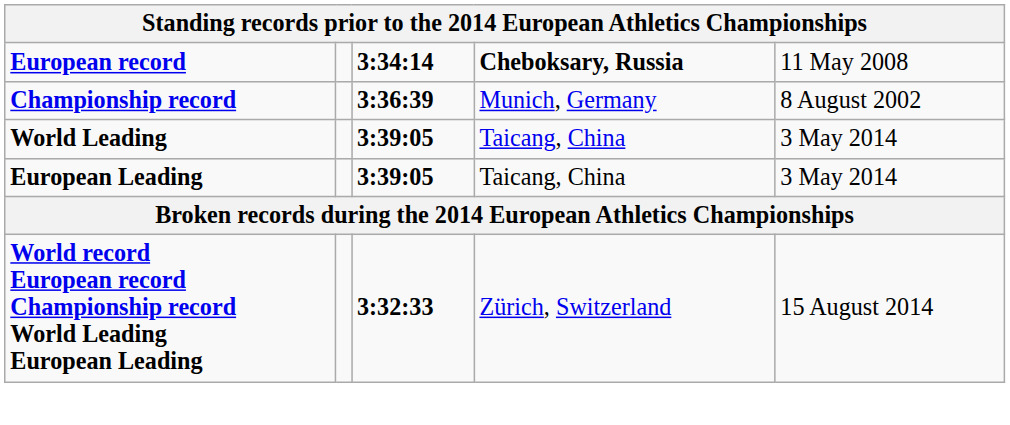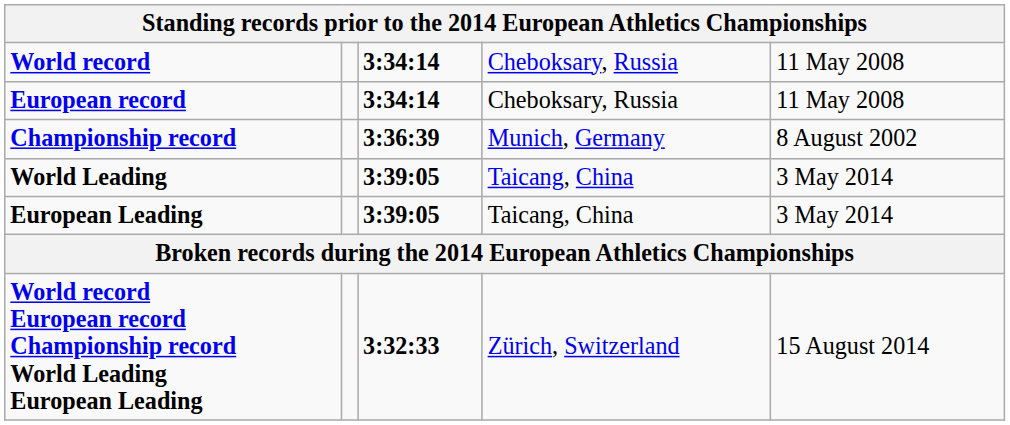+ row: World record | 3:34:14 | Cheboksary, Russia | 11 May 2008
European record | column 4: bold -> normal
